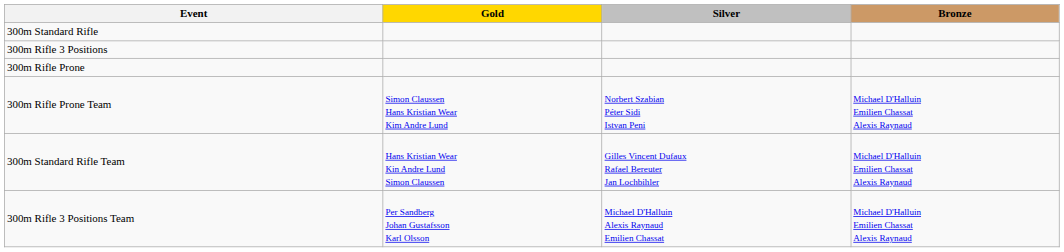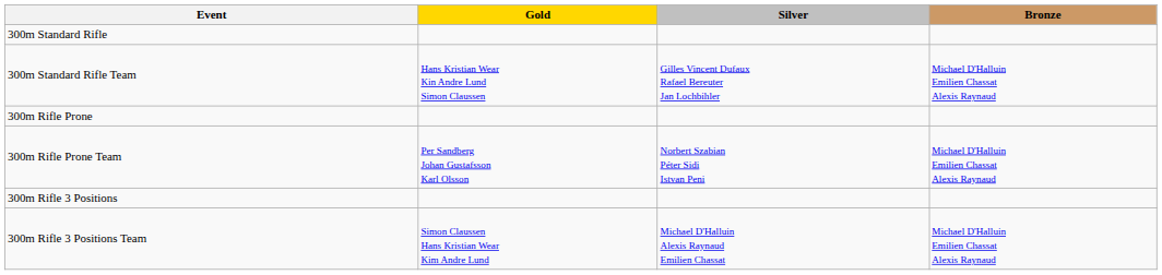rows swapped: 300m Standard Rifle Team <-> 300m Rifle 3 Positions
300m Rifle Prone Team | Gold: Simon Claussen Hans Kristian Wear Kim Andre Lund -> Per Sandberg Johan Gustafsson Karl Olsson
300m Rifle 3 Positions Team | Gold: Per Sandberg Johan Gustafsson Karl Olsson -> Simon Claussen Hans Kristian Wear Kim Andre Lund
